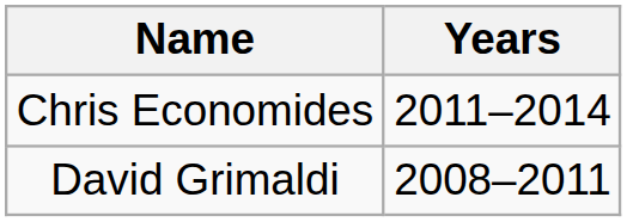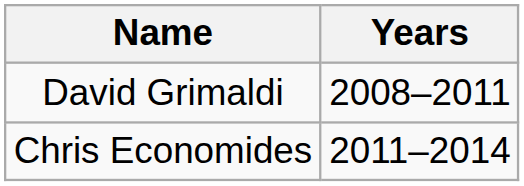rows swapped: David Grimaldi <-> Chris Economides
